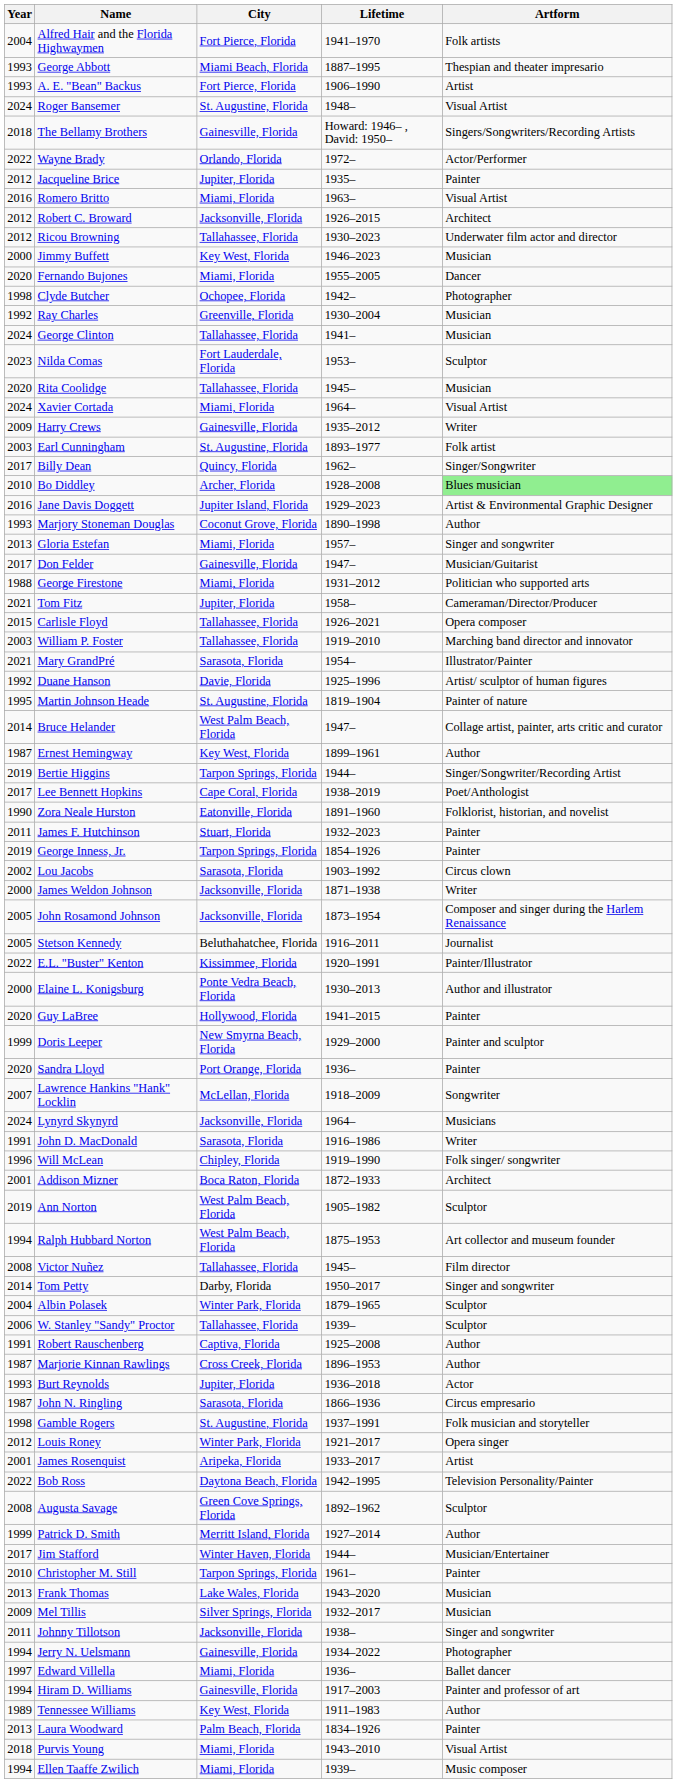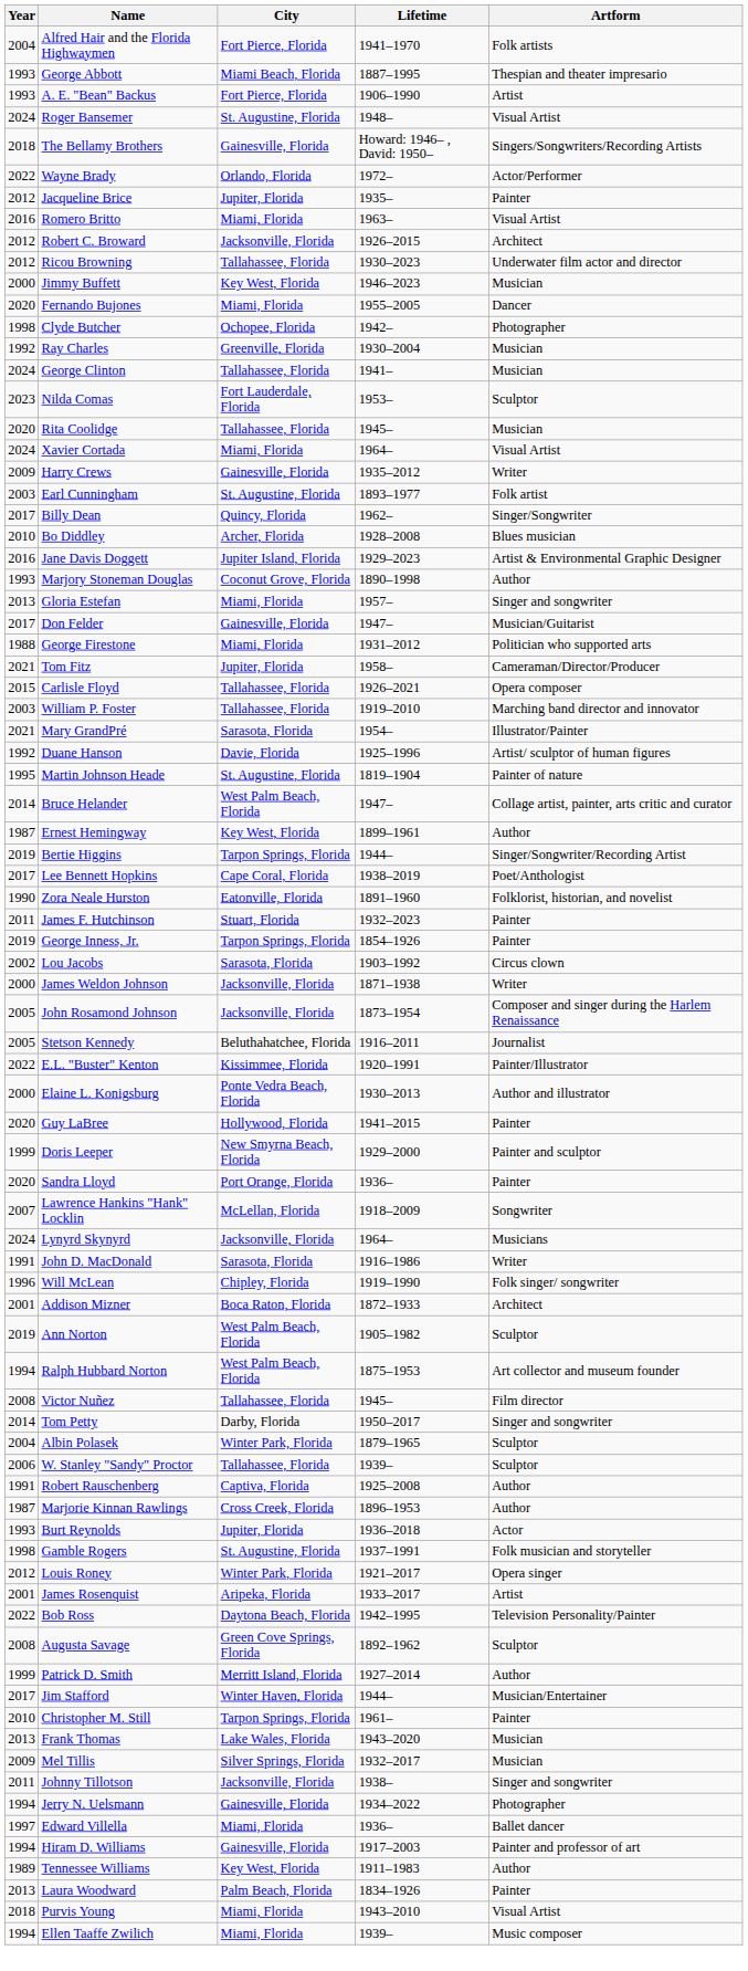Bo Diddley | Artform: lightgreen background -> no background
- row: 1987 | John N. Ringling | Sarasota, Florida | 1866–1936 | Circus empresario
